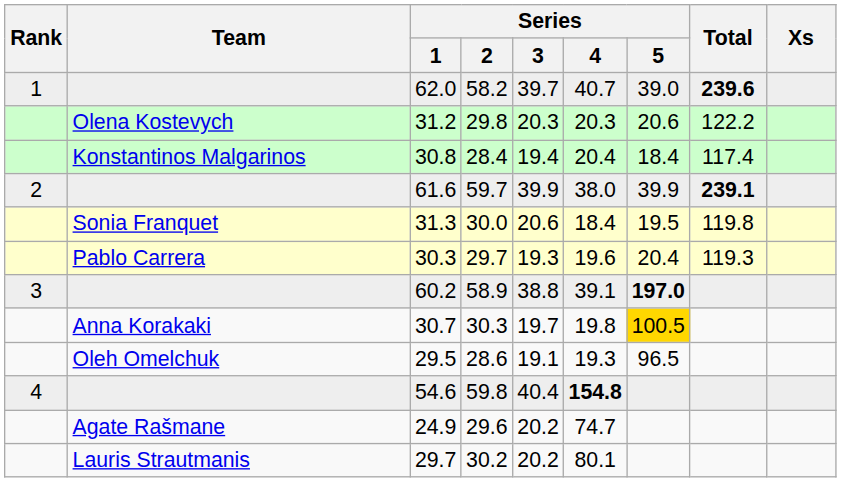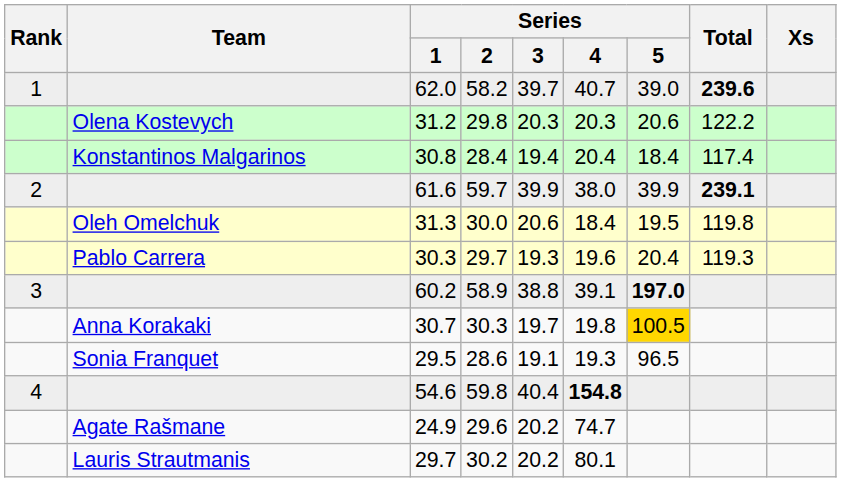31.3 | Team: Sonia Franquet -> Oleh Omelchuk
29.5 | Team: Oleh Omelchuk -> Sonia Franquet
